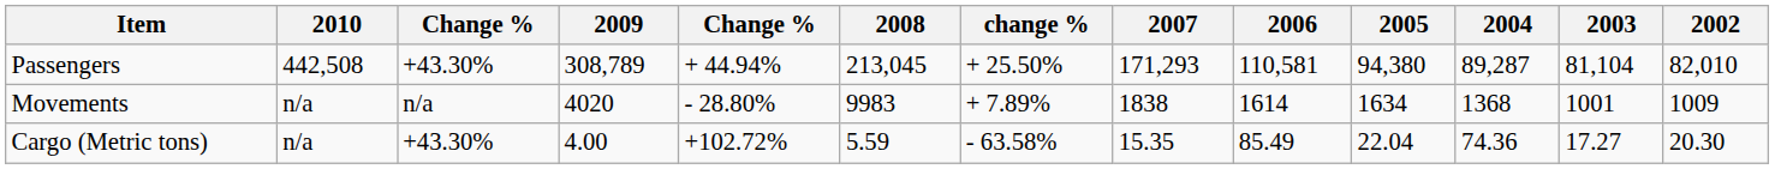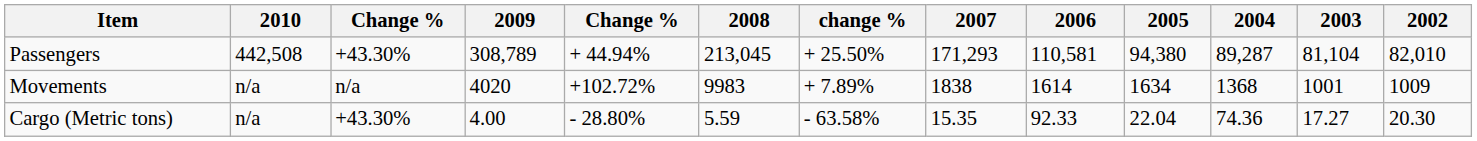Movements | column 5: - 28.80% -> +102.72%
Cargo (Metric tons) | column 5: +102.72% -> - 28.80%
Cargo (Metric tons) | 2006: 85.49 -> 92.33
